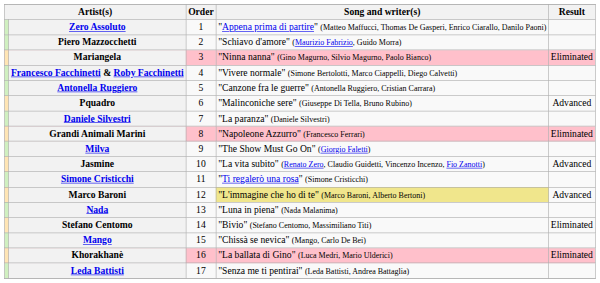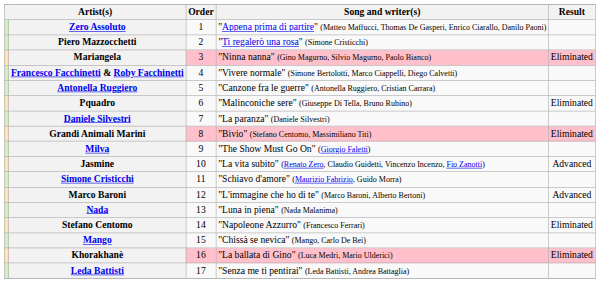Piero Mazzocchetti | Song and writer(s): "Schiavo d'amore" (Maurizio Fabrizio, Guido Morra) -> "Ti regalerò una rosa" (Simone Cristicchi)
Pquadro | Result: Advanced -> Eliminated
Grandi Animali Marini | Song and writer(s): "Napoleone Azzurro" (Francesco Ferrari) -> "Bivio" (Stefano Centomo, Massimiliano Titi)
Simone Cristicchi | Song and writer(s): "Ti regalerò una rosa" (Simone Cristicchi) -> "Schiavo d'amore" (Maurizio Fabrizio, Guido Morra)
Marco Baroni | Song and writer(s): khaki background -> no background
Stefano Centomo | Song and writer(s): "Bivio" (Stefano Centomo, Massimiliano Titi) -> "Napoleone Azzurro" (Francesco Ferrari)
